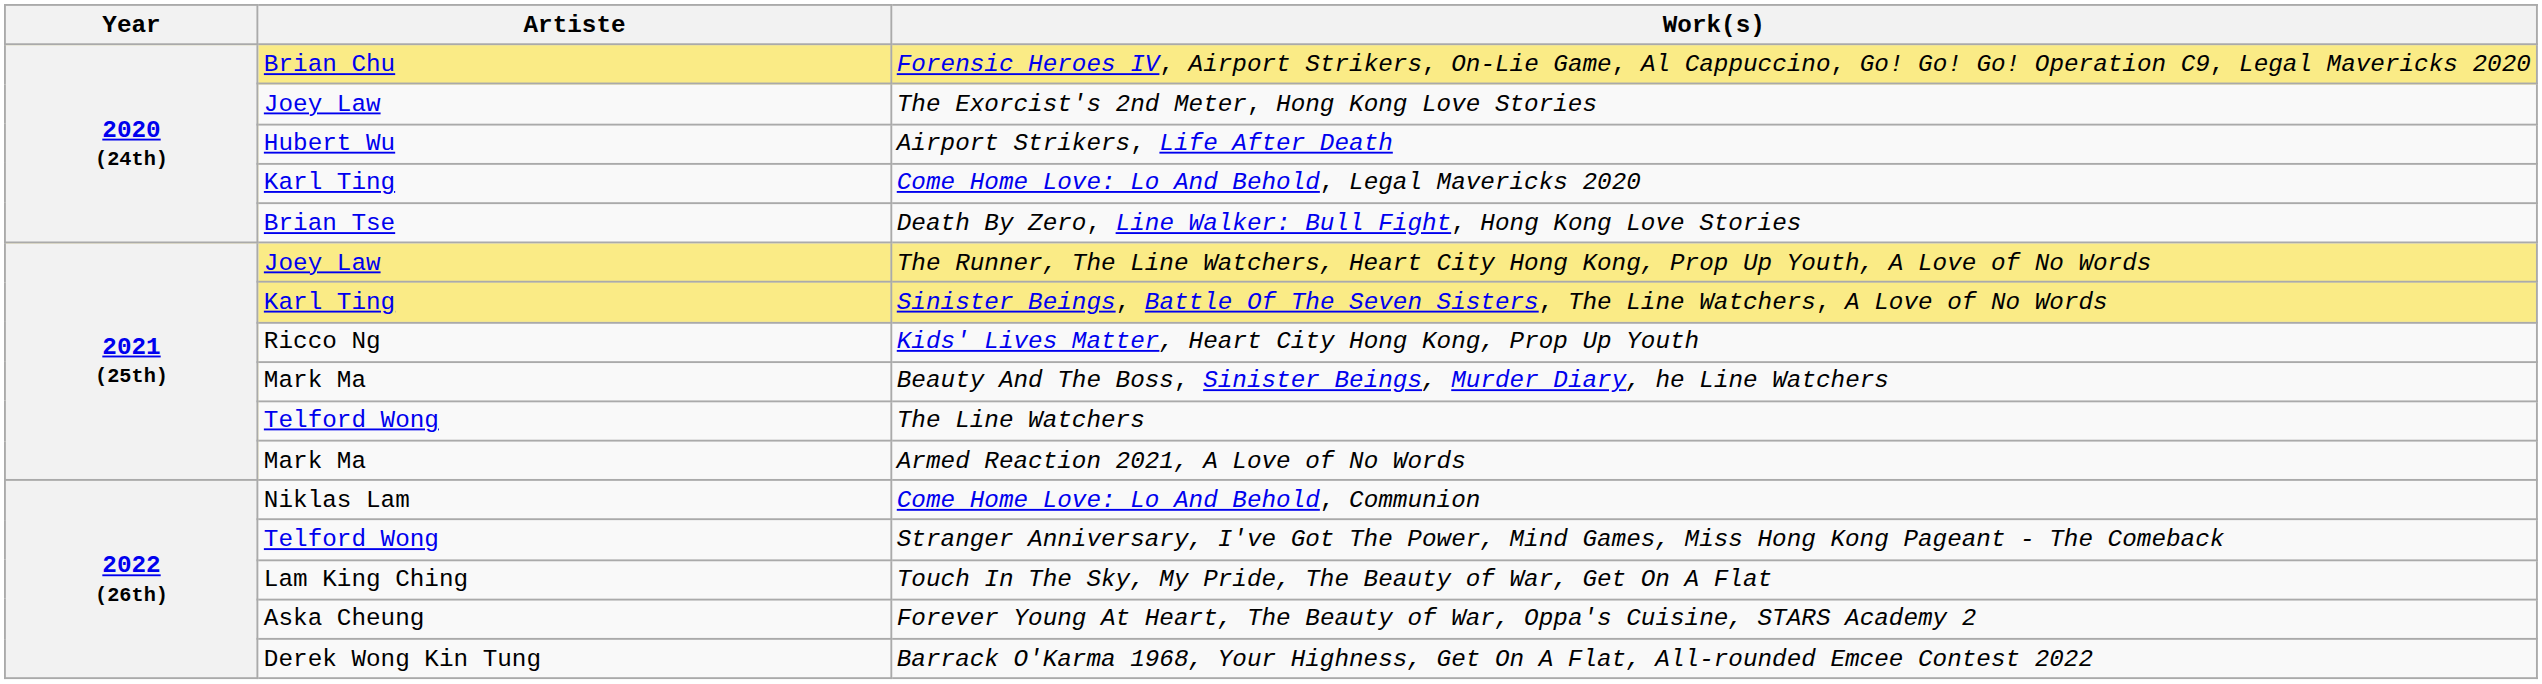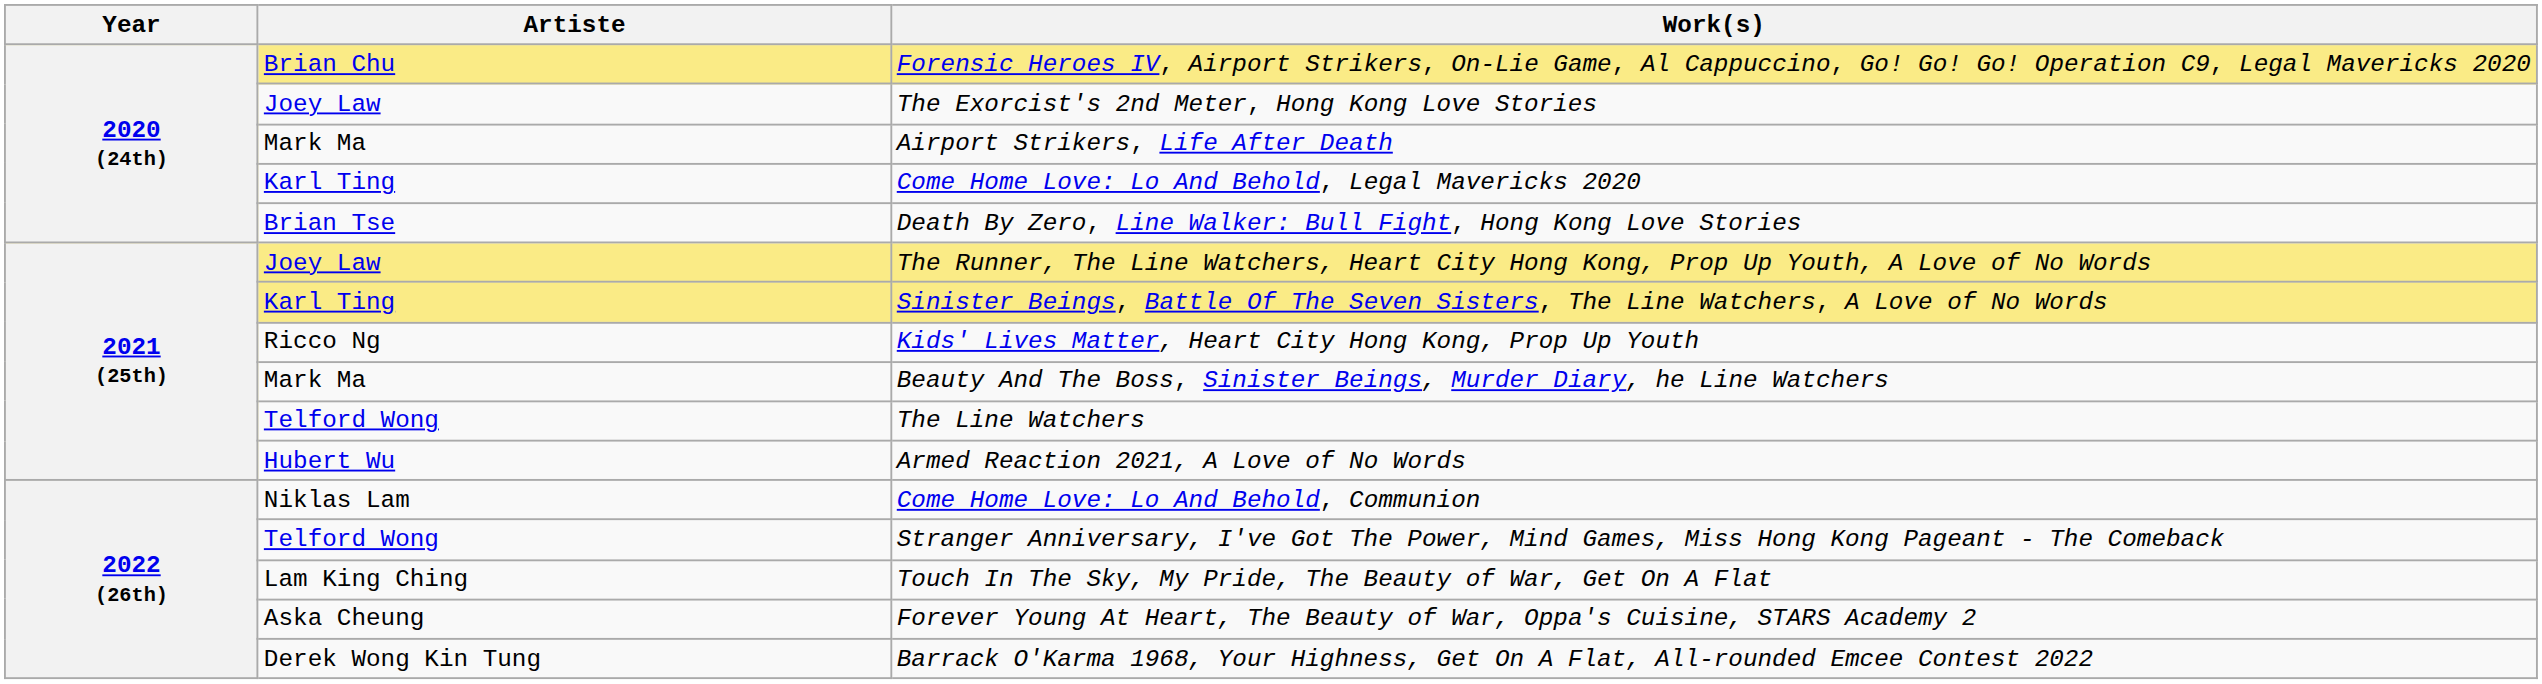Airport Strikers, Life After Death | Artiste: Hubert Wu -> Mark Ma
Armed Reaction 2021, A Love of No Words | Artiste: Mark Ma -> Hubert Wu
